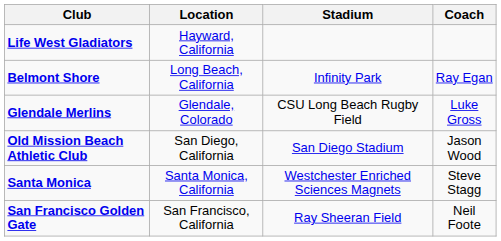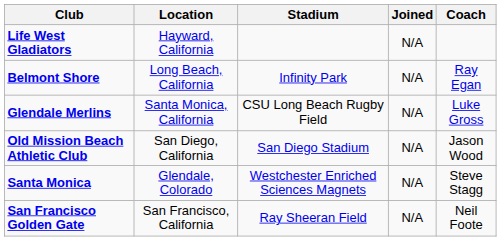+ column: Joined | N/A | N/A | N/A | N/A | N/A | N/A
Glendale Merlins | Location: Glendale, Colorado -> Santa Monica, California
Santa Monica | Location: Santa Monica, California -> Glendale, Colorado
